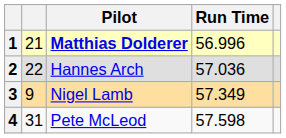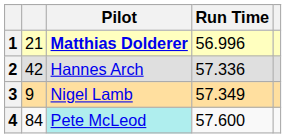2 | column 2: 22 -> 42
2 | Run Time: 57.036 -> 57.336
4 | column 2: 31 -> 84
4 | Pilot: no background -> paleturquoise background
4 | Run Time: 57.598 -> 57.600
